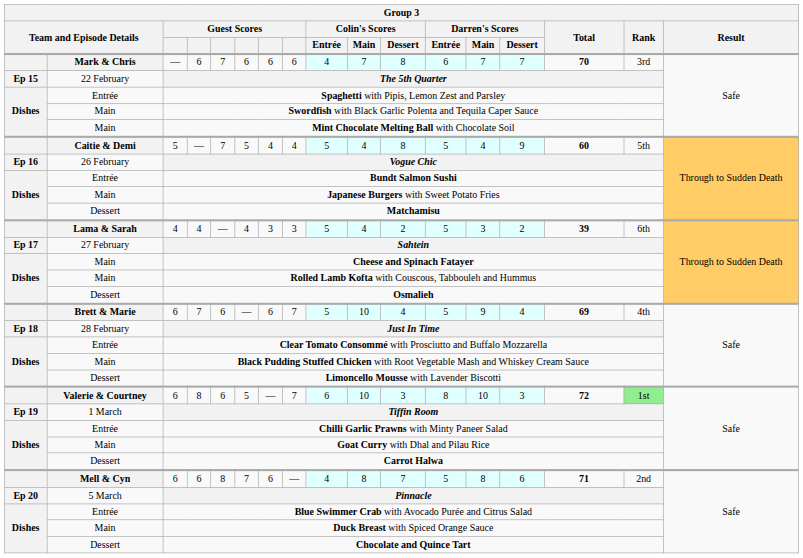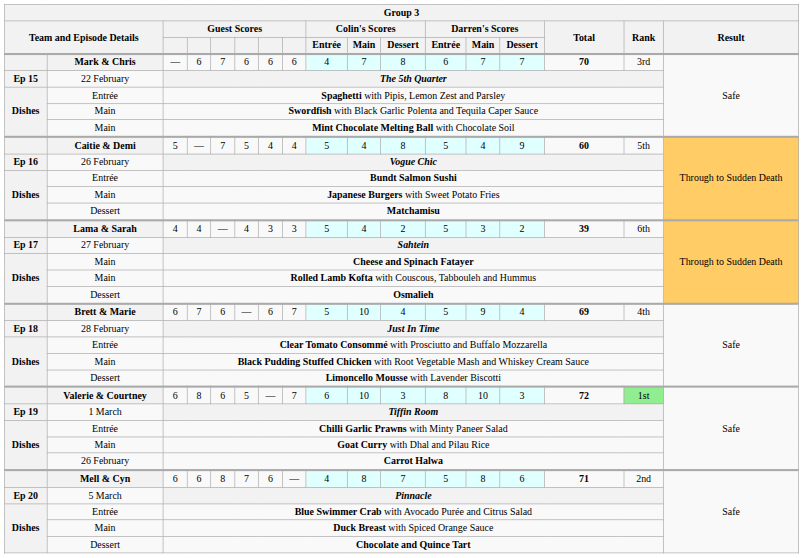Carrot Halwa | column 2: Dessert -> 26 February
